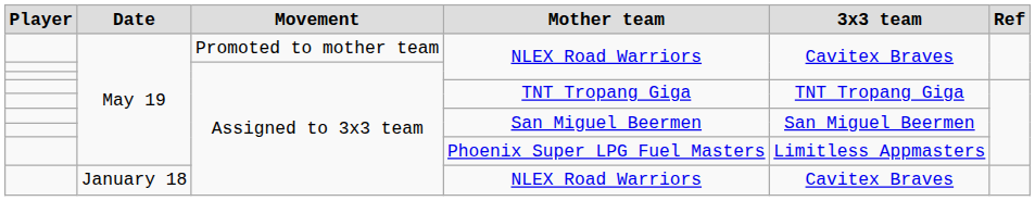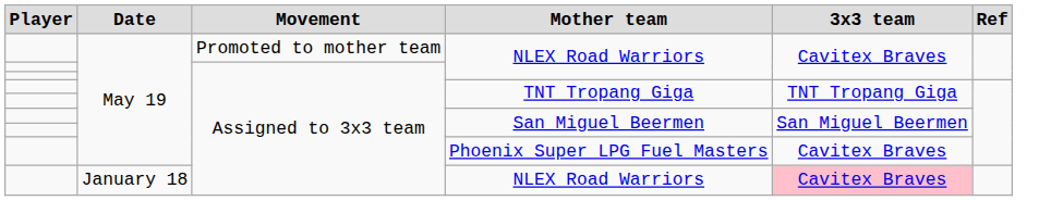Phoenix Super LPG Fuel Masters | 3x3 team: Limitless Appmasters -> Cavitex Braves
January 18 / NLEX Road Warriors | 3x3 team: no background -> pink background
